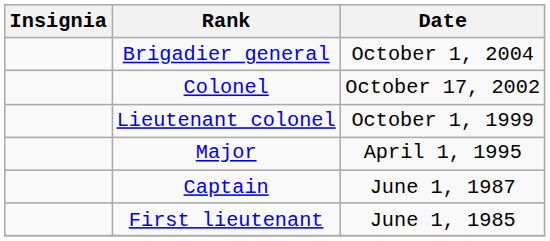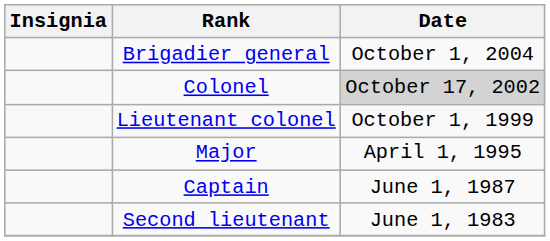Colonel | Date: no background -> lightgrey background
- row: First lieutenant | June 1, 1985
+ row: Second lieutenant | June 1, 1983
